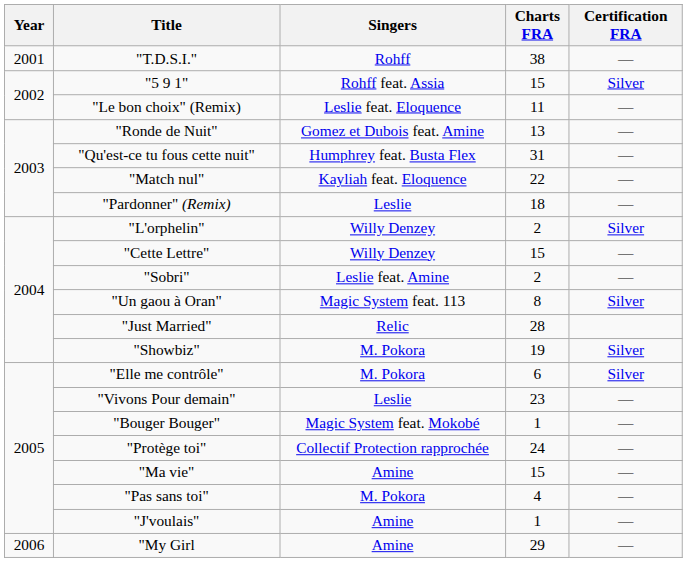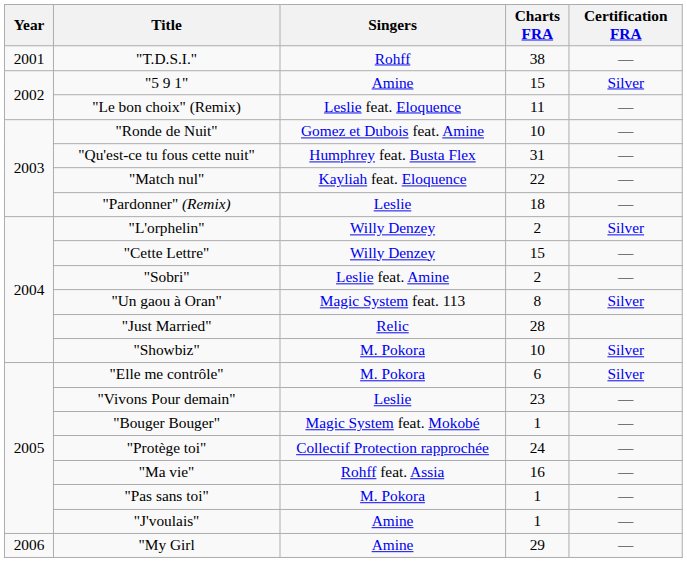"5 9 1" | Singers: Rohff feat. Assia -> Amine
"Ronde de Nuit" | Charts FRA: 13 -> 10
"Showbiz" | Charts FRA: 19 -> 10
"Ma vie" | Singers: Amine -> Rohff feat. Assia
"Ma vie" | Charts FRA: 15 -> 16
"Pas sans toi" | Charts FRA: 4 -> 1
